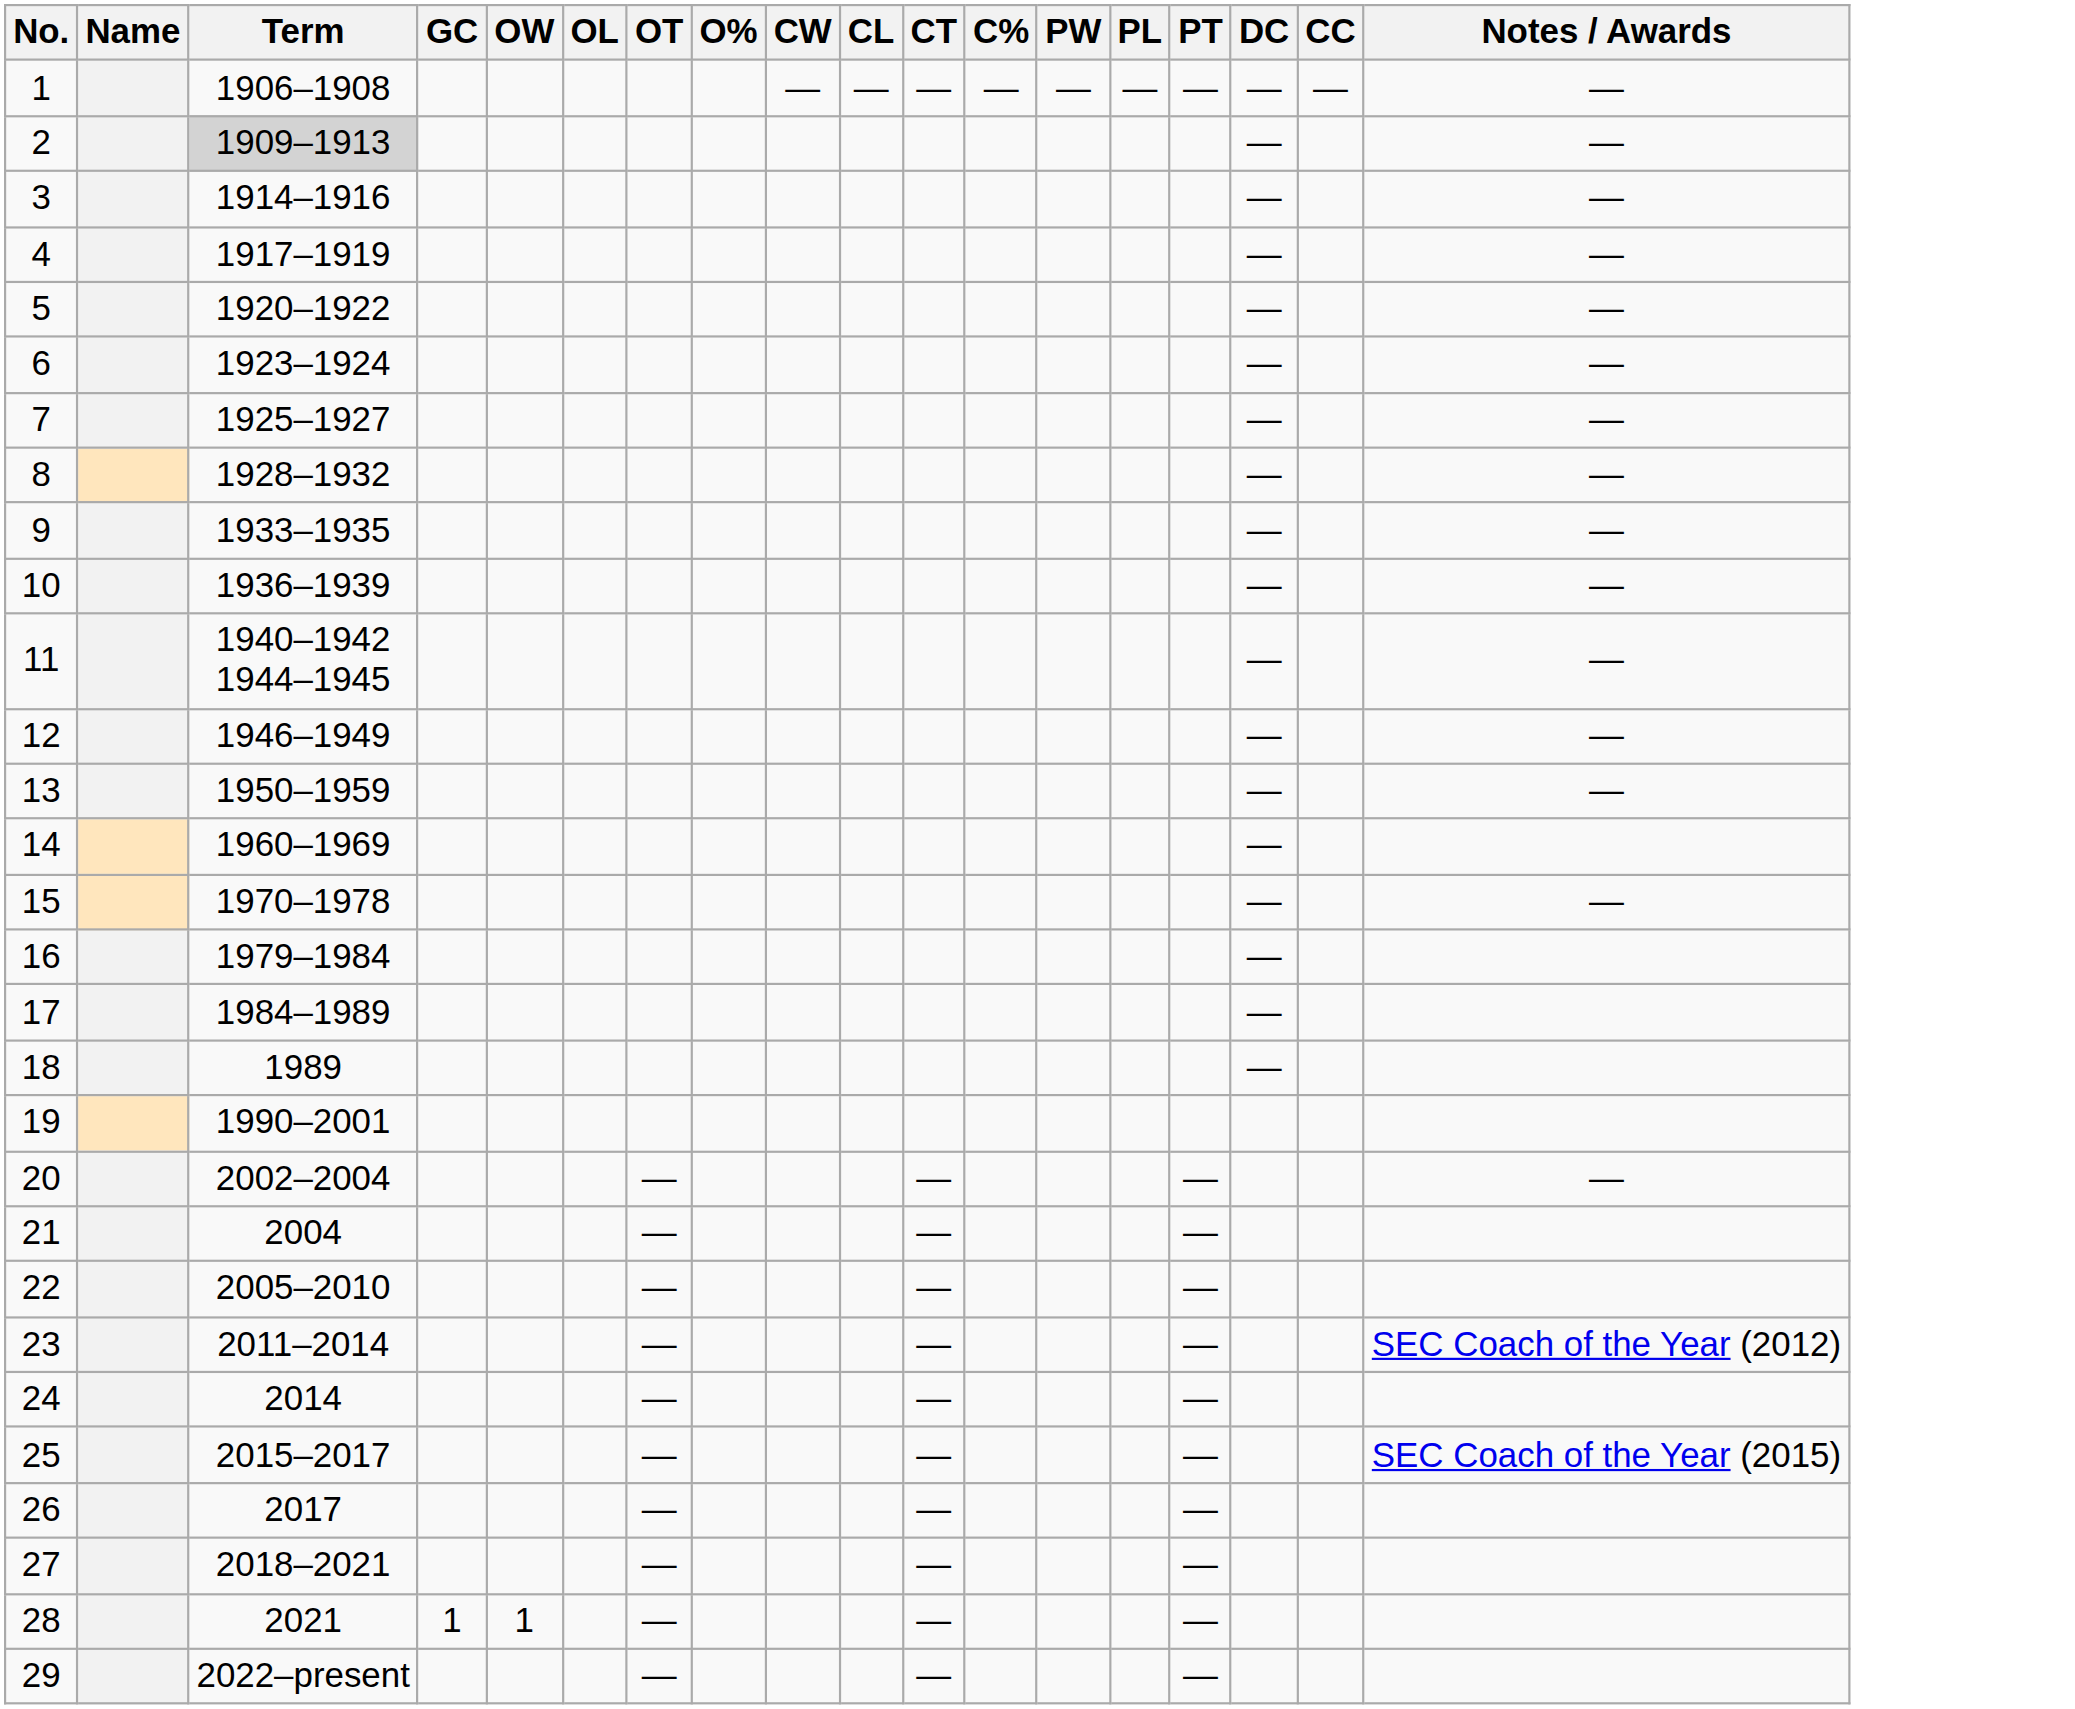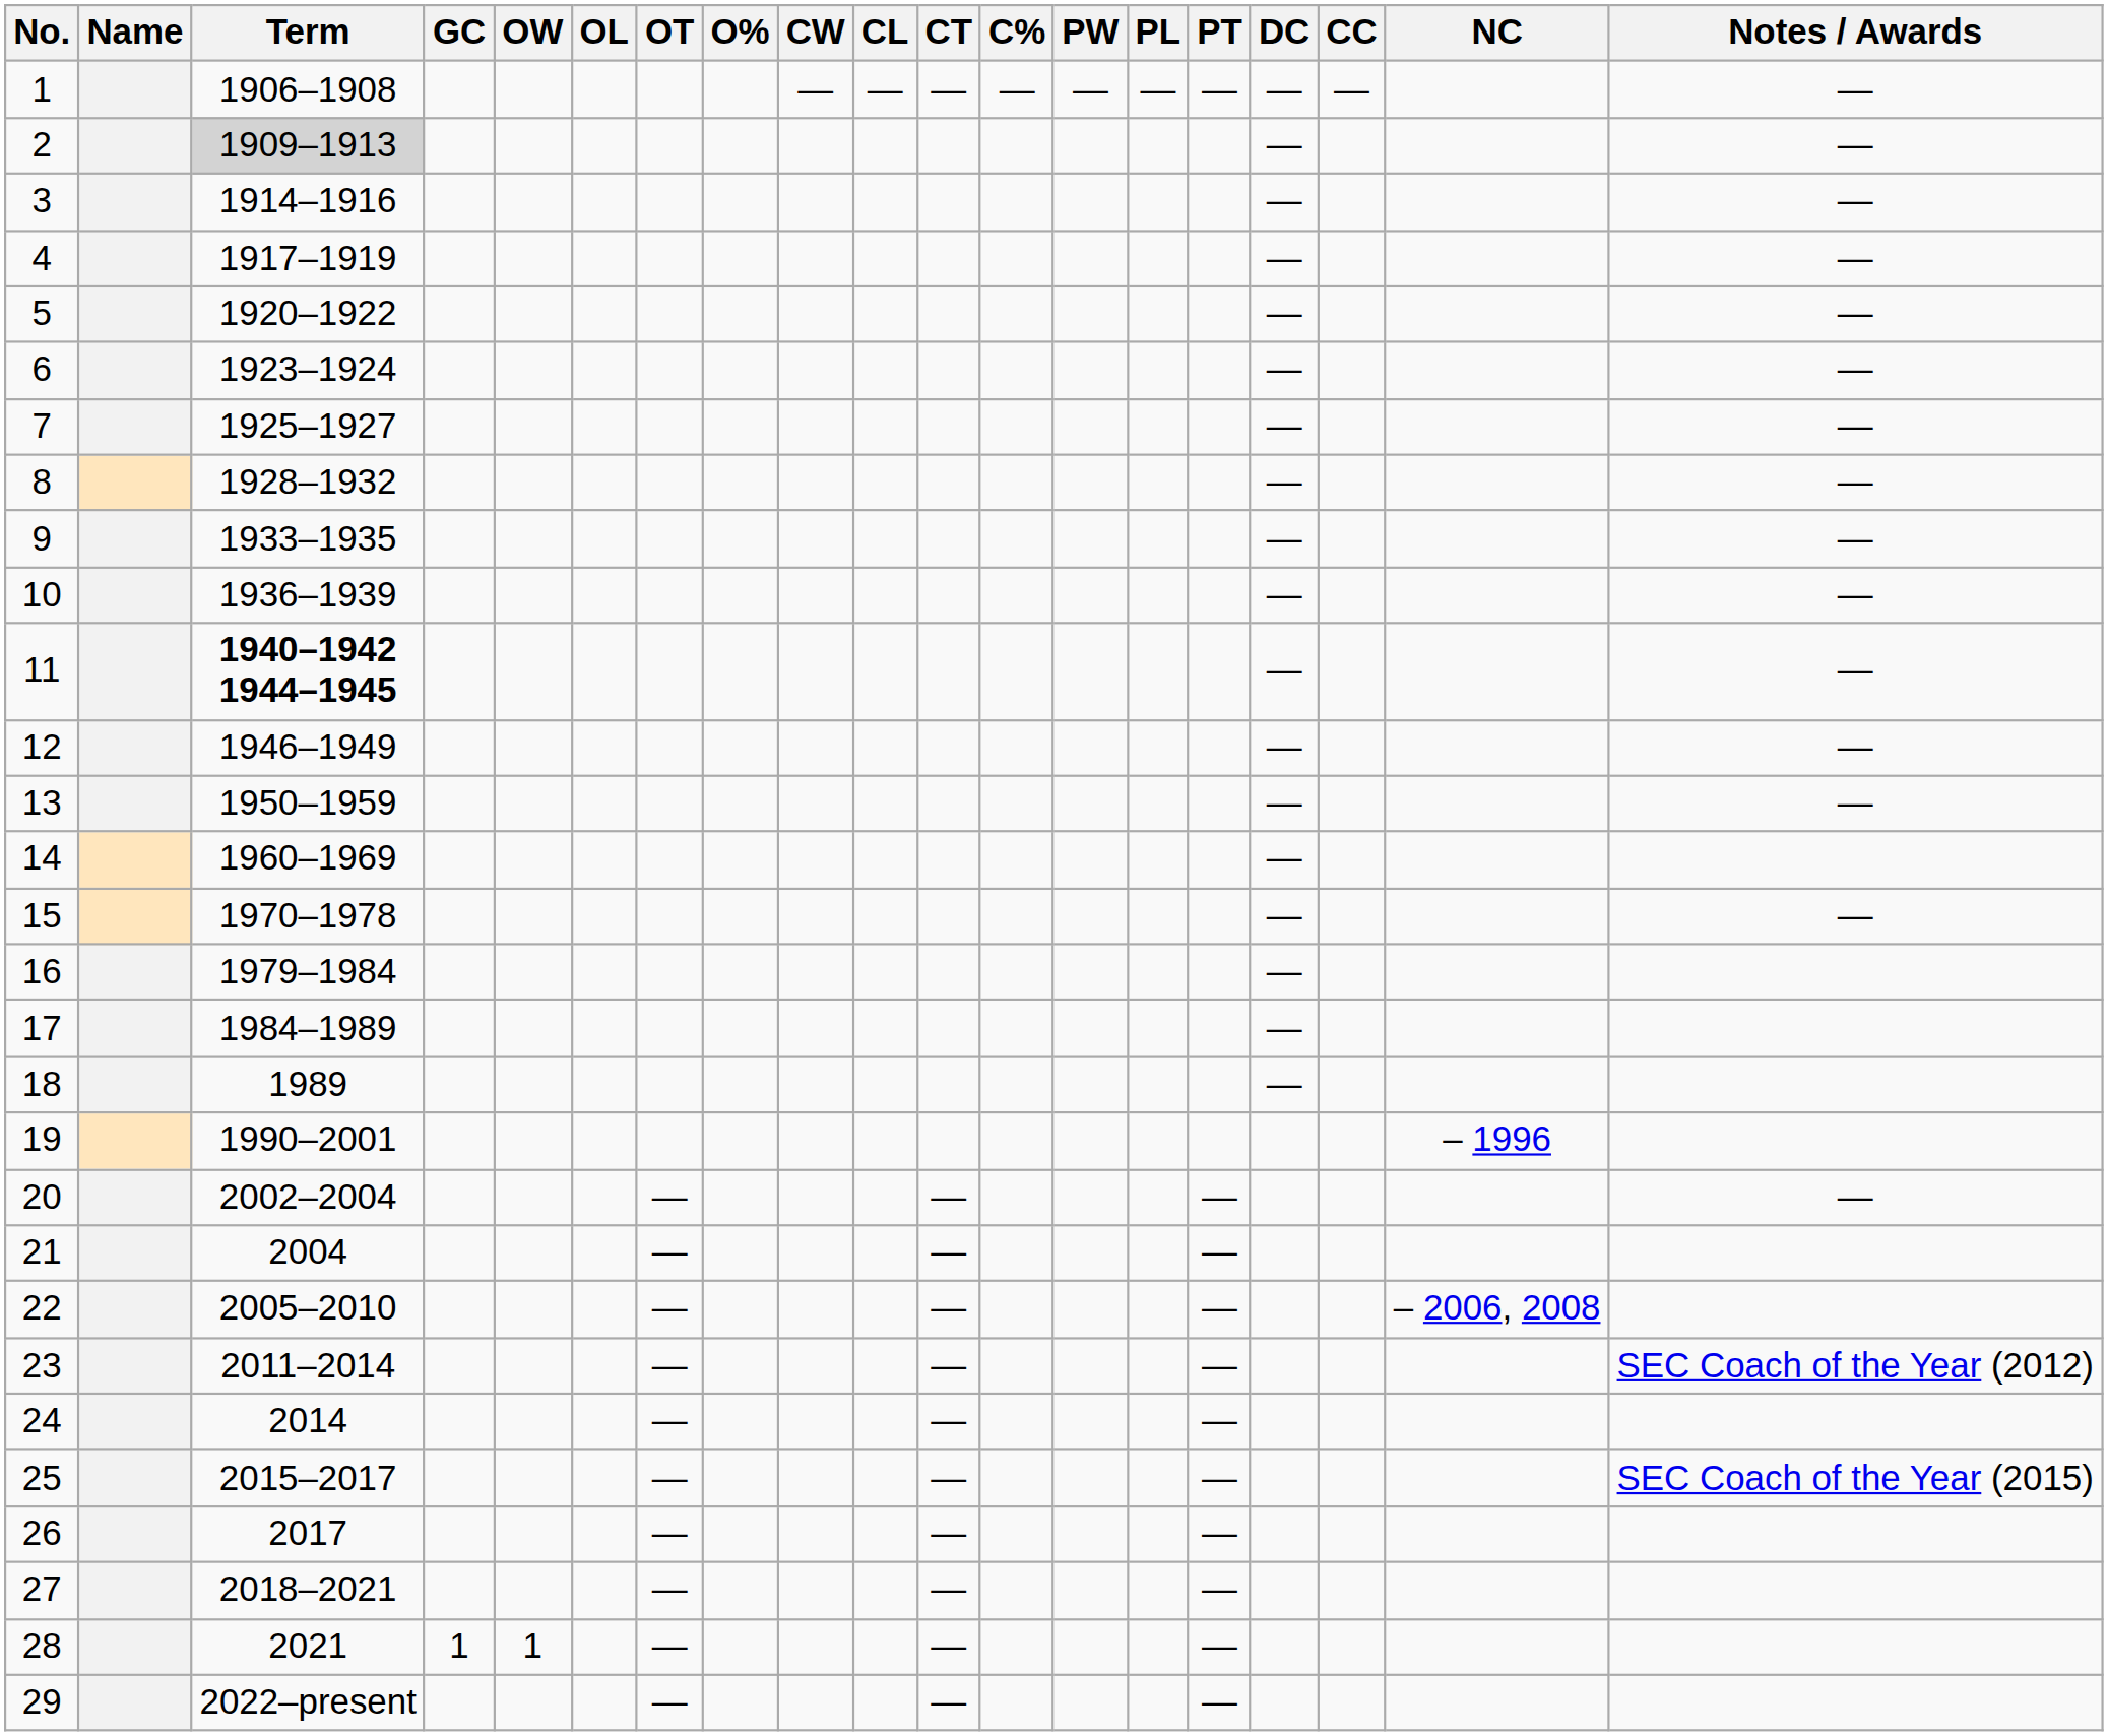+ column: NC | – 1996 | – 2006, 2008
11 | Term: normal -> bold
